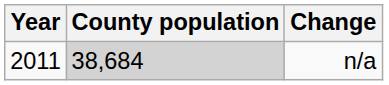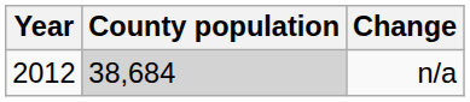n/a | Year: 2011 -> 2012
